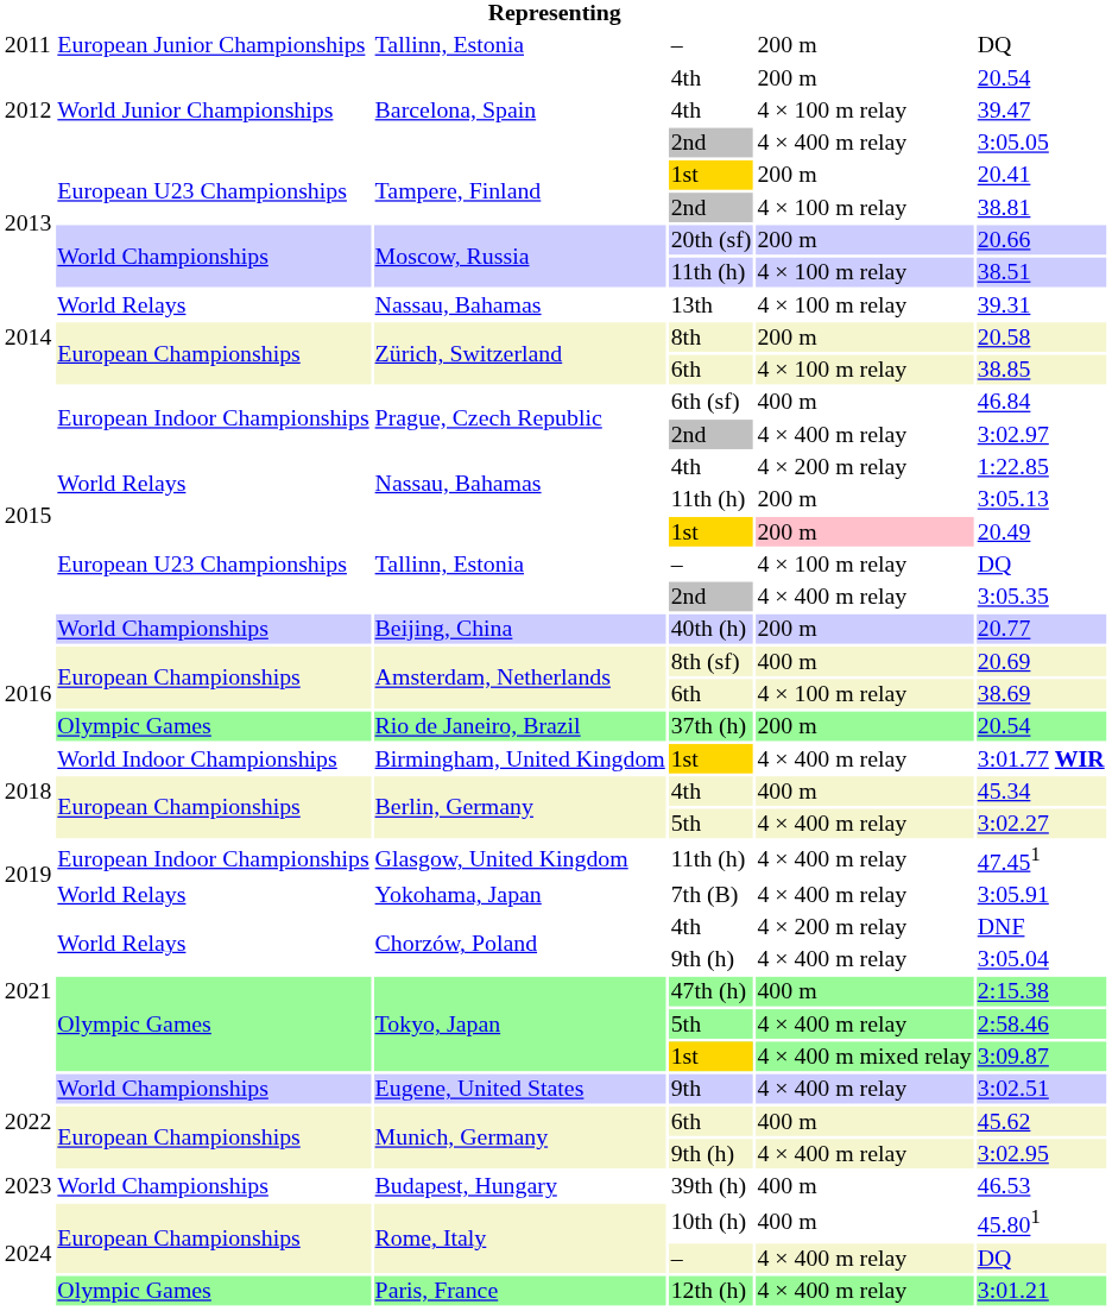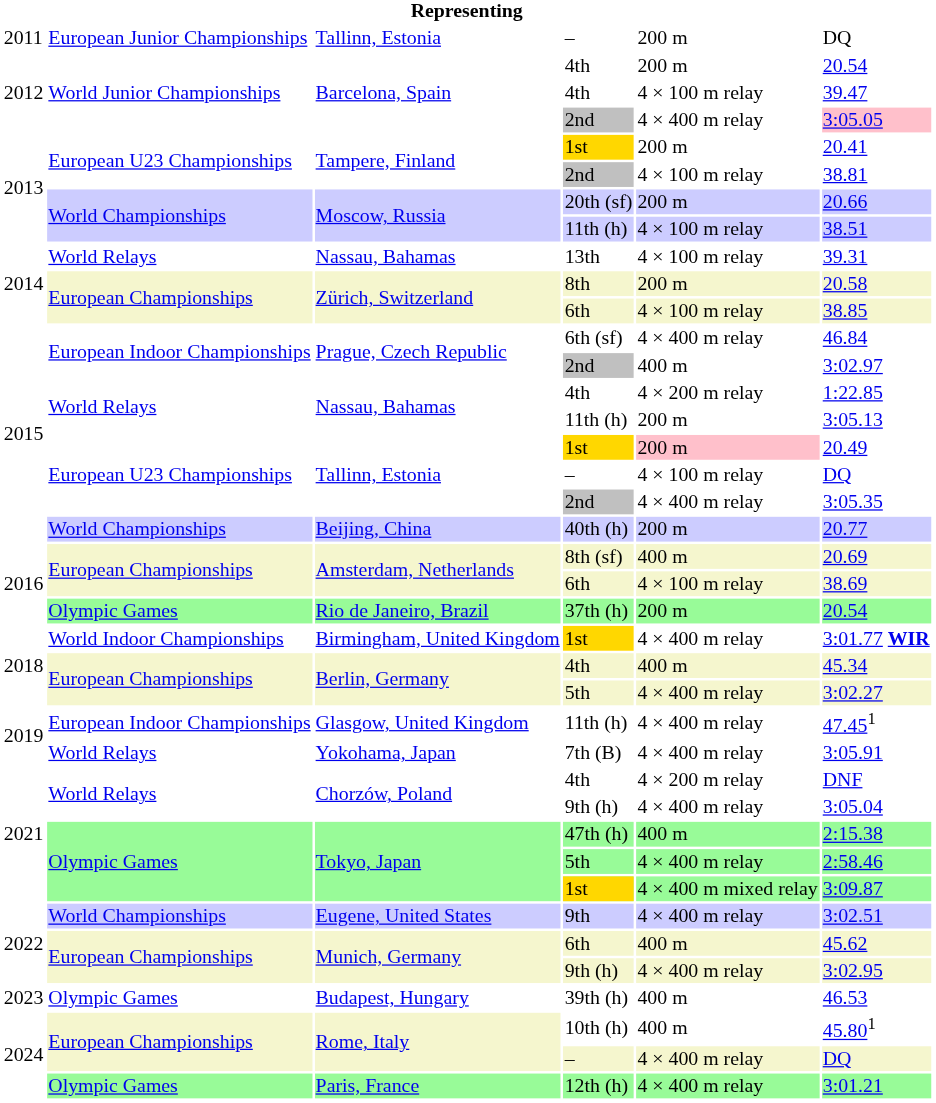Barcelona, Spain / 2nd | column 6: no background -> pink background
Prague, Czech Republic / 6th (sf) | column 5: 400 m -> 4 × 400 m relay
Prague, Czech Republic / 2nd | column 5: 4 × 400 m relay -> 400 m
Budapest, Hungary | column 2: World Championships -> Olympic Games
